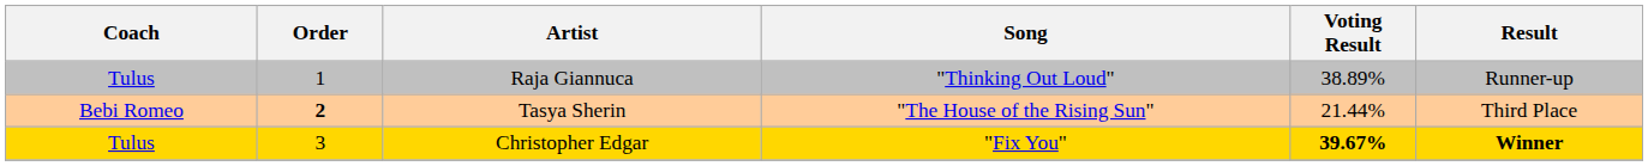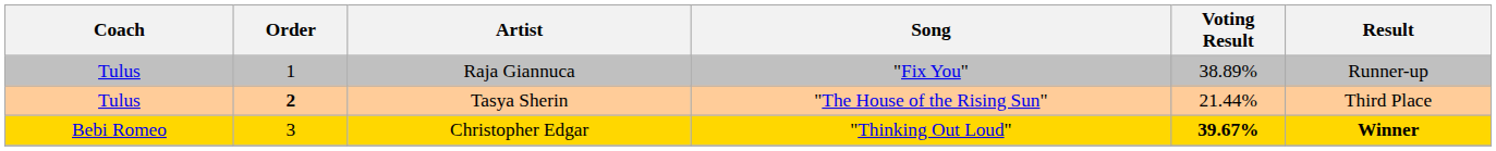Raja Giannuca | Song: "Thinking Out Loud" -> "Fix You"
Tasya Sherin | Coach: Bebi Romeo -> Tulus
Christopher Edgar | Coach: Tulus -> Bebi Romeo
Christopher Edgar | Song: "Fix You" -> "Thinking Out Loud"
